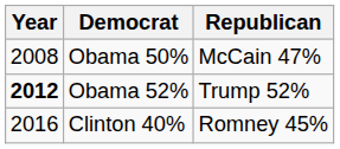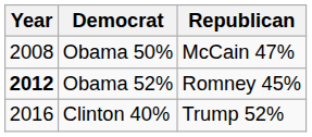Obama 52% | Republican: Trump 52% -> Romney 45%
Clinton 40% | Republican: Romney 45% -> Trump 52%
